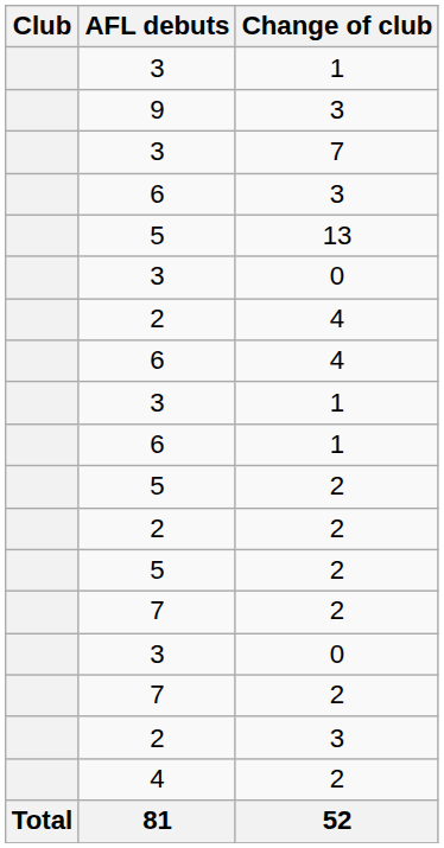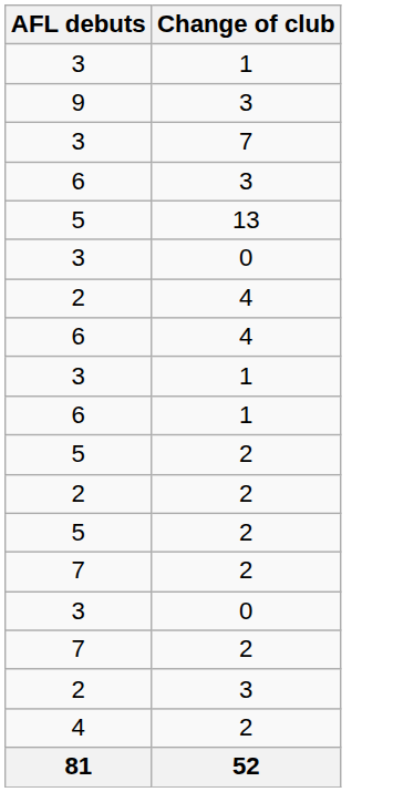- column: Club | Total
